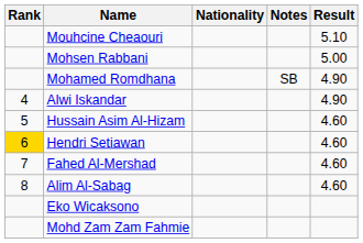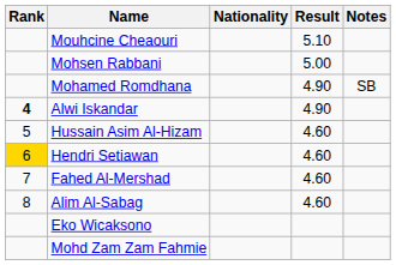columns swapped: Result <-> Notes
Alwi Iskandar | Rank: normal -> bold
